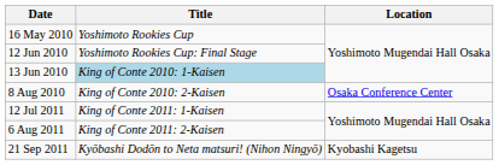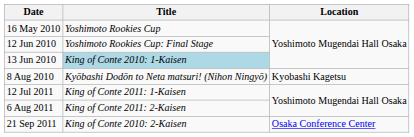8 Aug 2010 | Title: King of Conte 2010: 2-Kaisen -> Kyōbashi Dodōn to Neta matsuri! (Nihon Ningyō)
8 Aug 2010 | Location: Osaka Conference Center -> Kyobashi Kagetsu
21 Sep 2011 | Title: Kyōbashi Dodōn to Neta matsuri! (Nihon Ningyō) -> King of Conte 2010: 2-Kaisen
21 Sep 2011 | Location: Kyobashi Kagetsu -> Osaka Conference Center
